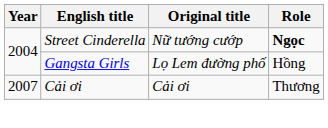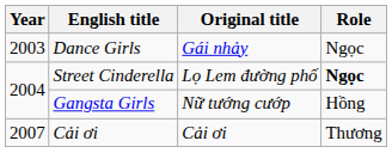+ row: 2003 | Dance Girls | Gái nhảy | Ngọc
Street Cinderella | Original title: Nữ tướng cướp -> Lọ Lem đường phố
Gangsta Girls | Original title: Lọ Lem đường phố -> Nữ tướng cướp
